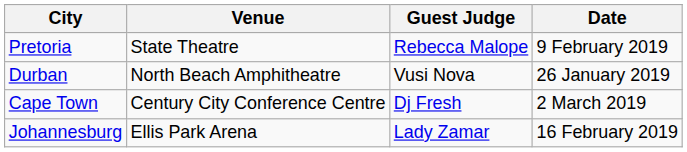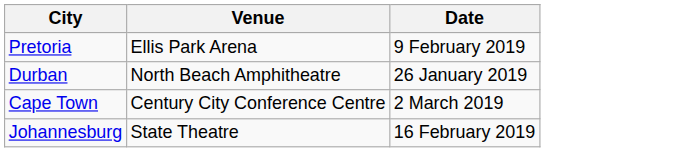- column: Guest Judge | Rebecca Malope | Vusi Nova | Dj Fresh | Lady Zamar
Pretoria | Venue: State Theatre -> Ellis Park Arena
Johannesburg | Venue: Ellis Park Arena -> State Theatre
